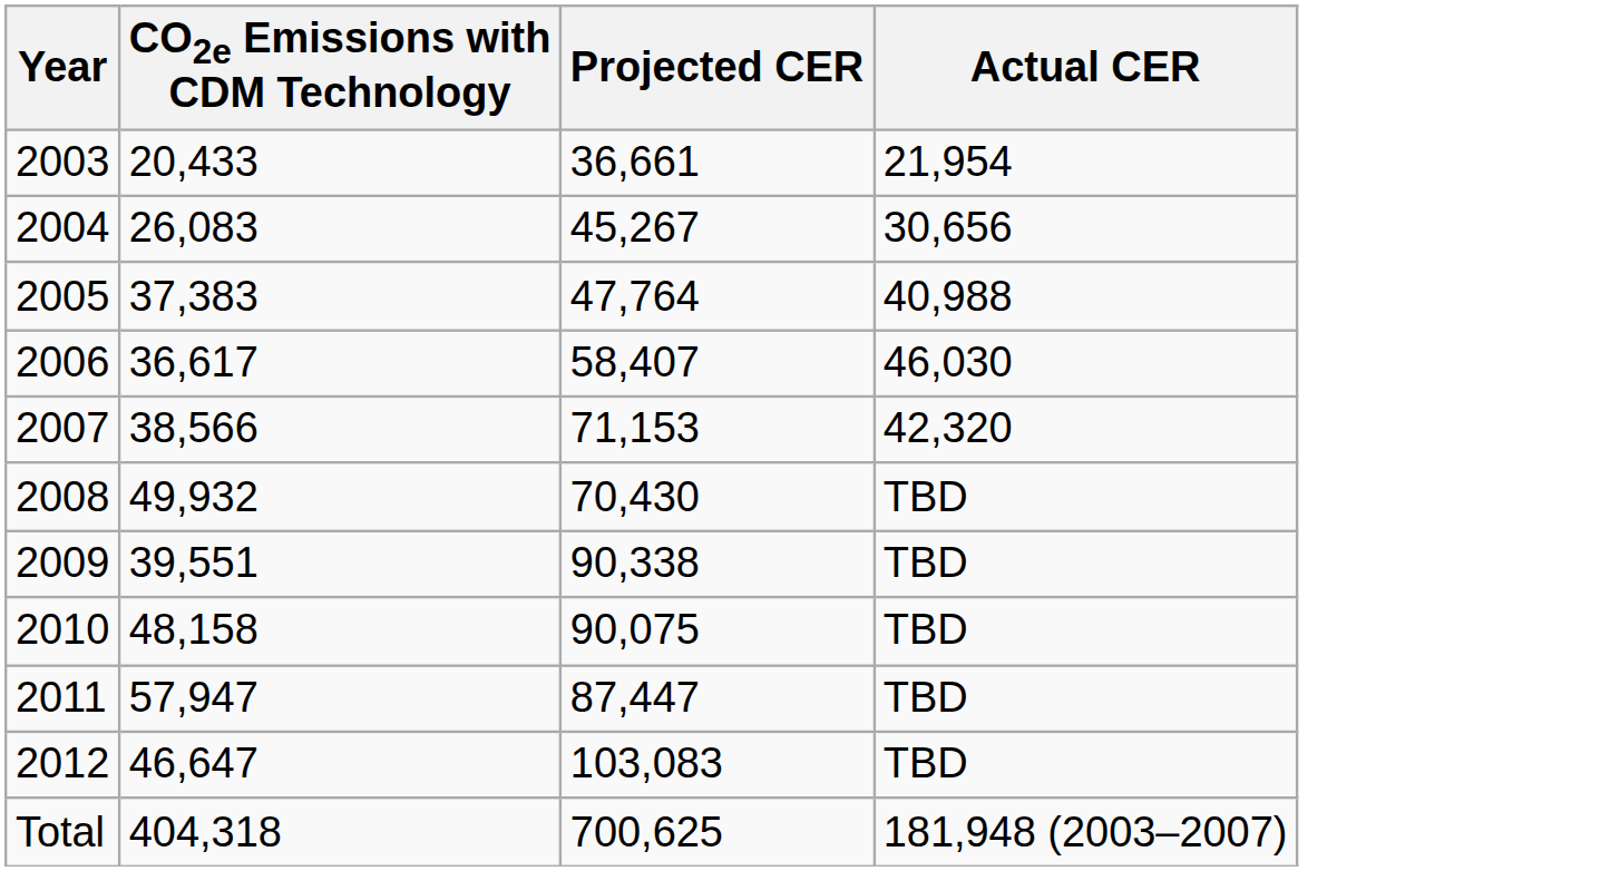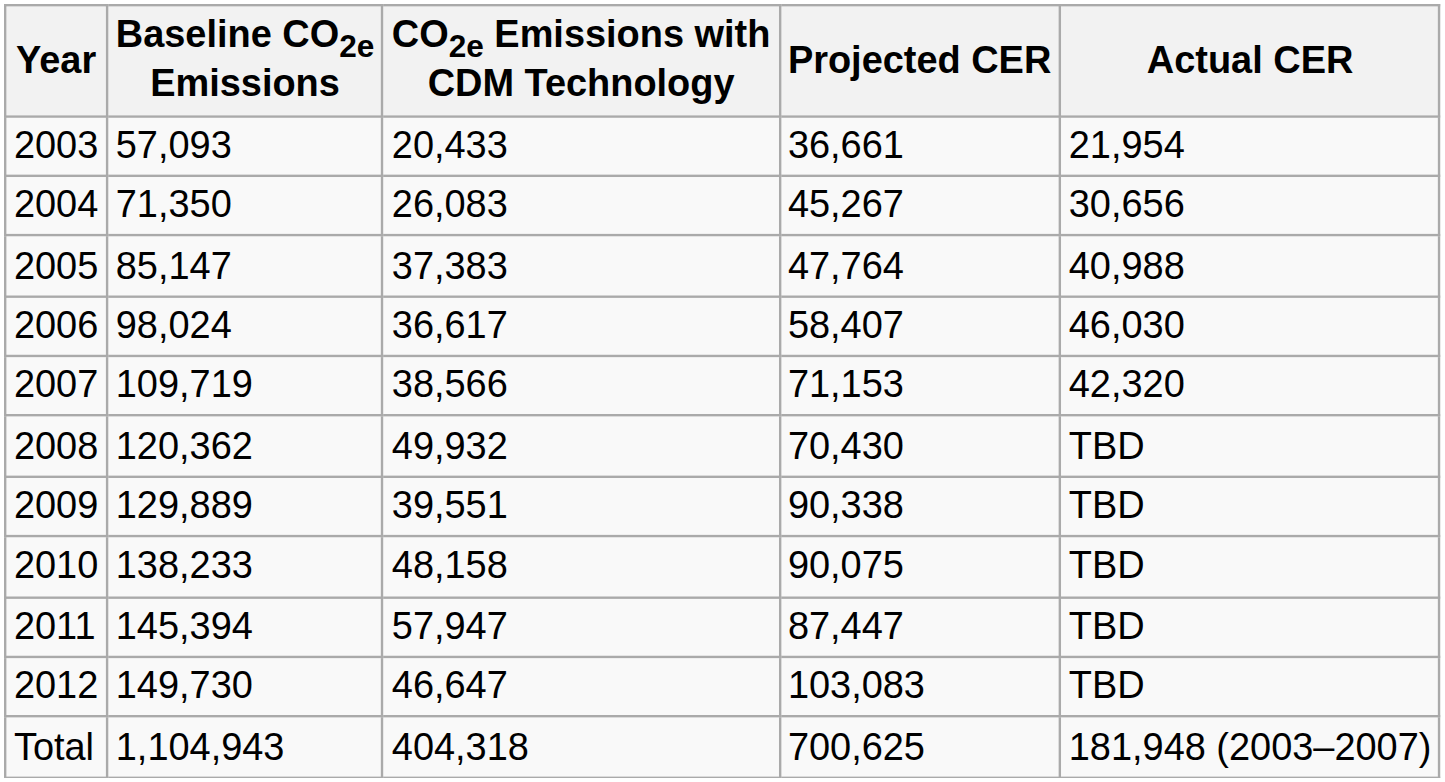+ column: Baseline CO2e Emissions | 57,093 | 71,350 | 85,147 | 98,024 | 109,719 | 120,362 | 129,889 | 138,233 | 145,394 | 149,730 | 1,104,943
